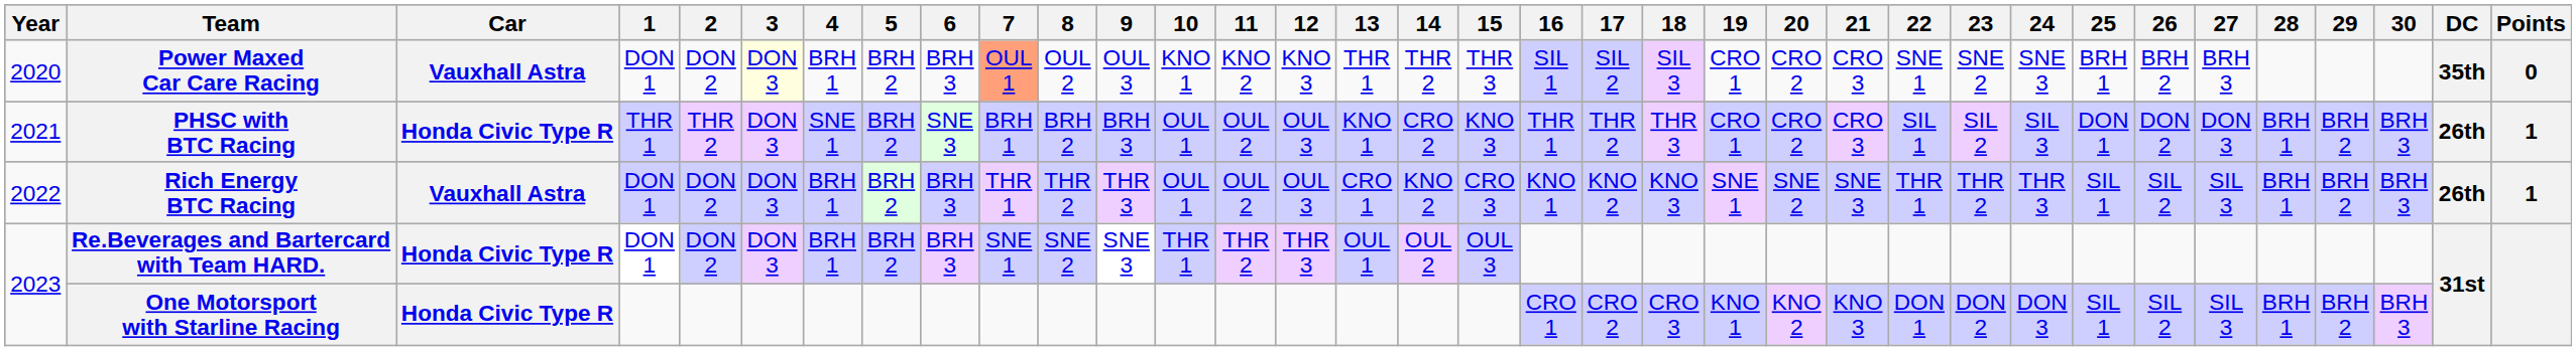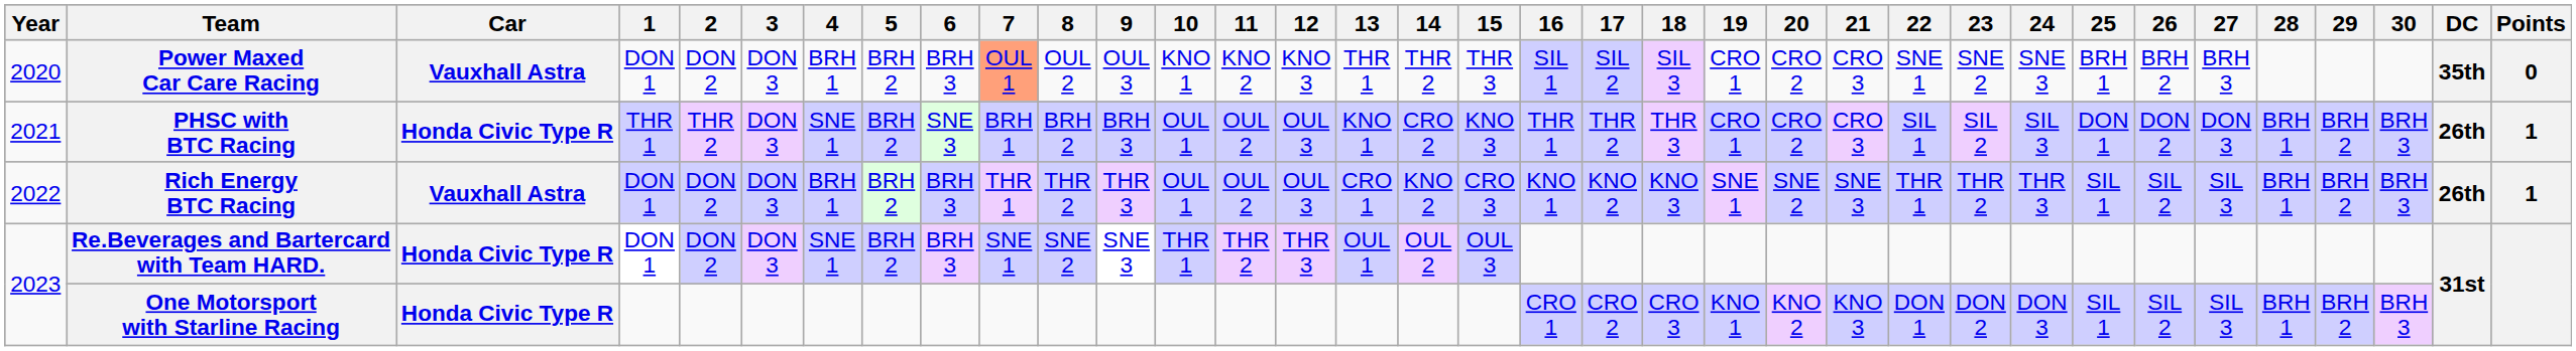Power Maxed Car Care Racing | 3: lightyellow background -> no background
Re.Beverages and Bartercard with Team HARD. | 4: BRH 1 -> SNE 1
